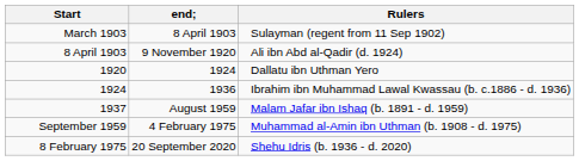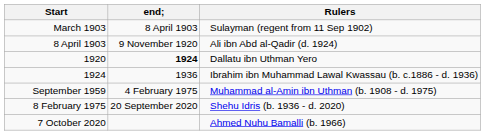1920 | end;: normal -> bold
- row: 1937 | August 1959 | Malam Jafar ibn Ishaq (b. 1891 - d. 1959)
+ row: 7 October 2020 | Ahmed Nuhu Bamalli (b. 1966)
